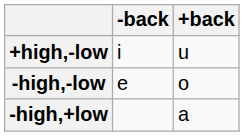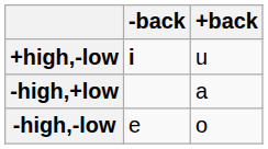+high,-low | -back: normal -> bold
rows swapped: -high,-low <-> -high,+low
